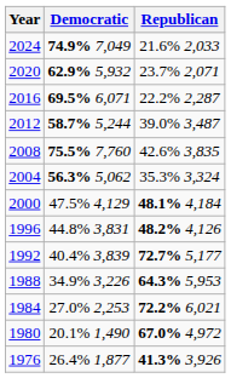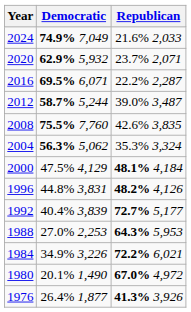1988 | Democratic: 34.9% 3,226 -> 27.0% 2,253
1984 | Democratic: 27.0% 2,253 -> 34.9% 3,226
